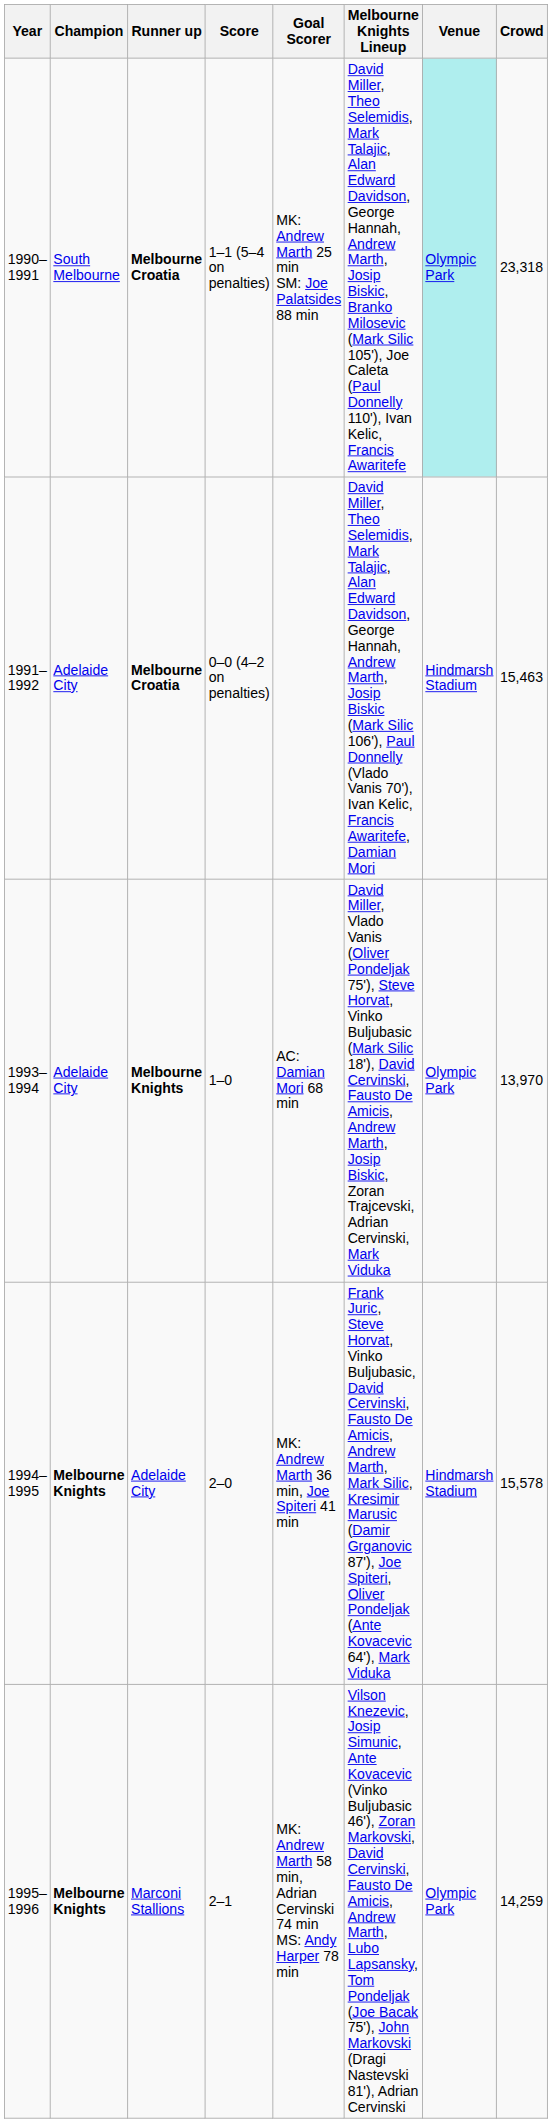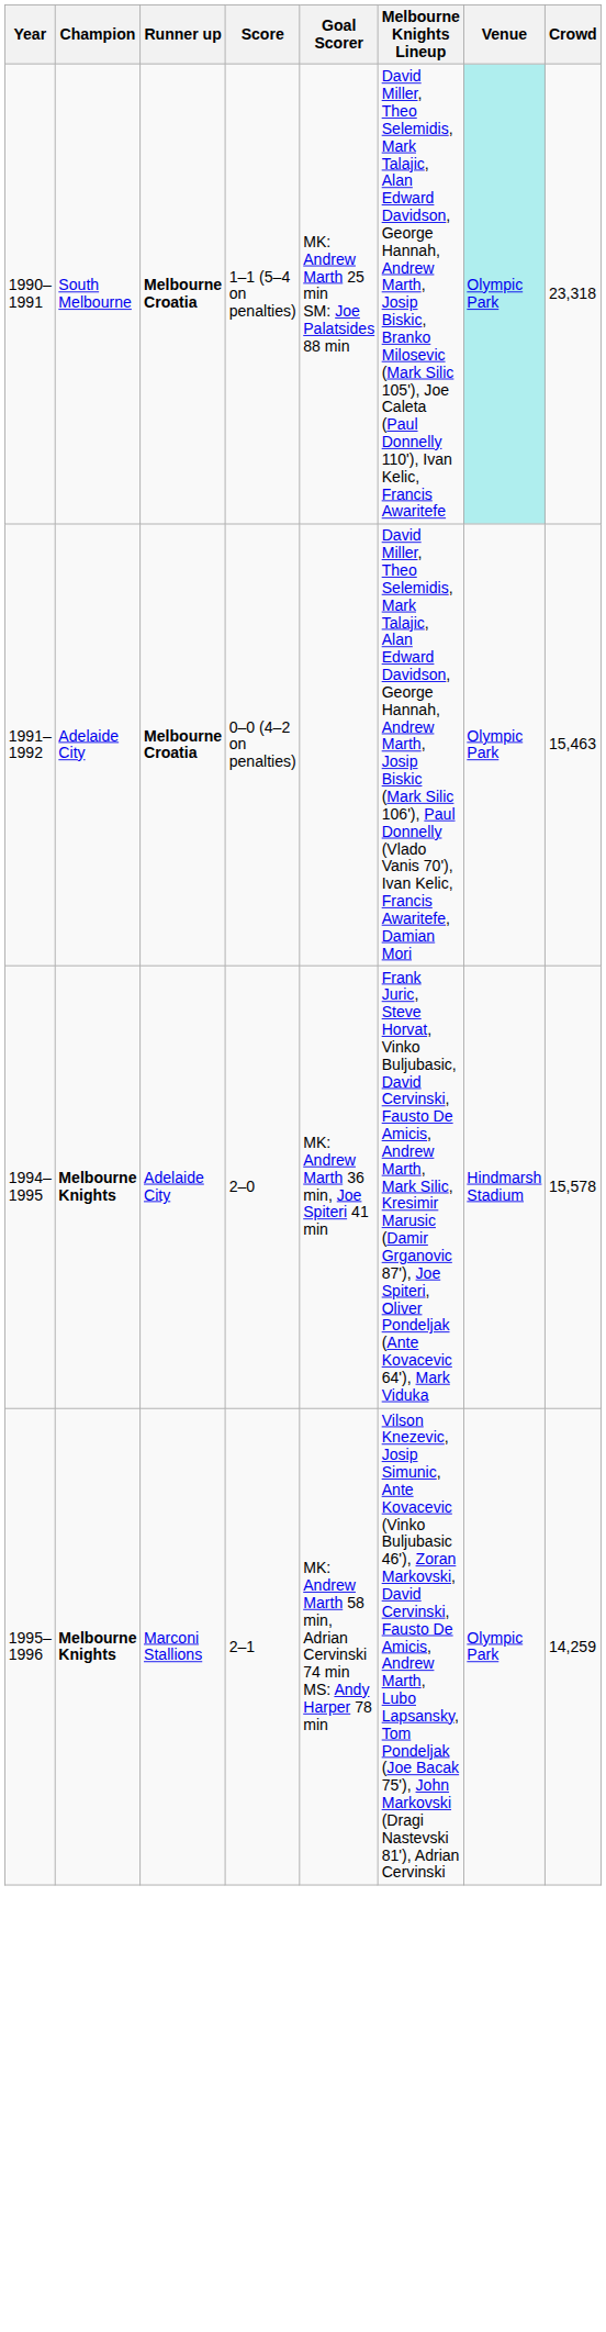1991–1992 | Venue: Hindmarsh Stadium -> Olympic Park
- row: 1993–1994 | Adelaide City | Melbourne Knights | 1–0 | AC: Damian Mori 68 min | David Miller, Vlado Vanis (Oliver Pondeljak 75'), Steve Horvat, Vinko Buljubasic (Mark Silic 18'), David Cervinski, Fausto De Amicis, Andrew Marth, Josip Biskic, Zoran Trajcevski, Adrian Cervinski, Mark Viduka | Olympic Park | 13,970
